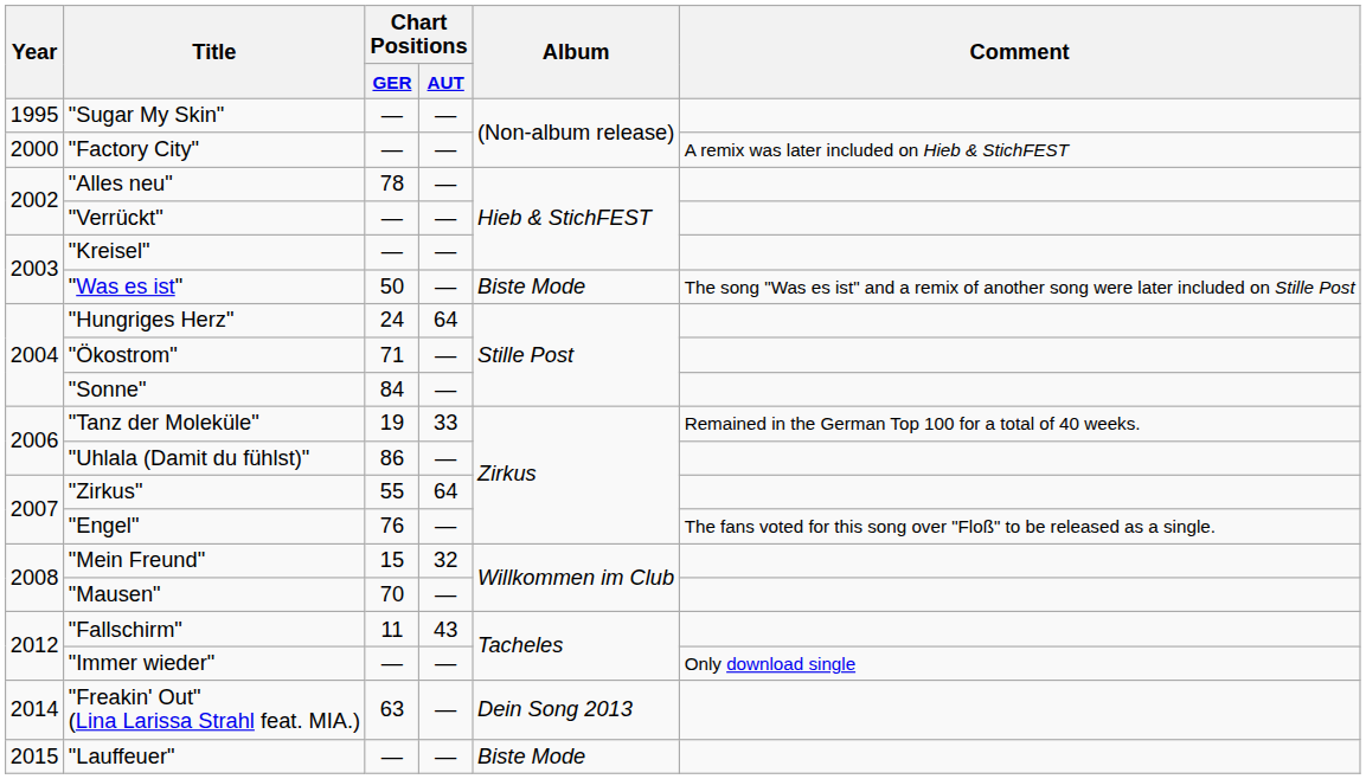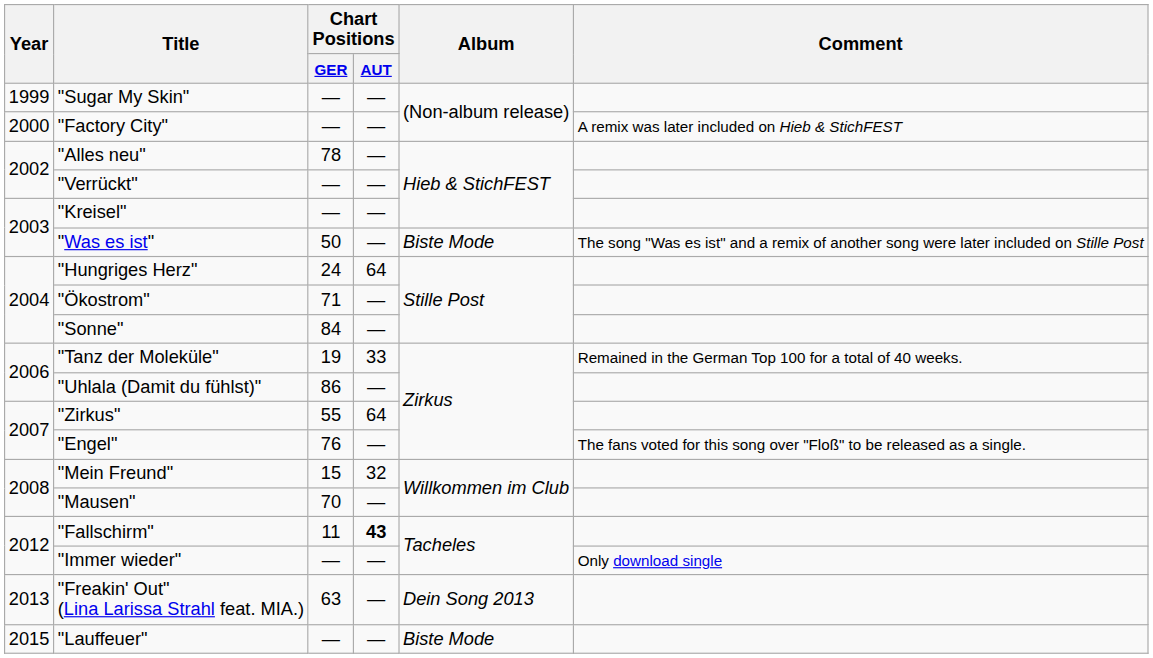"Sugar My Skin" | Year: 1995 -> 1999
"Fallschirm" | Chart Positions / AUT: normal -> bold
"Freakin' Out" (Lina Larissa Strahl feat. MIA.) | Year: 2014 -> 2013
